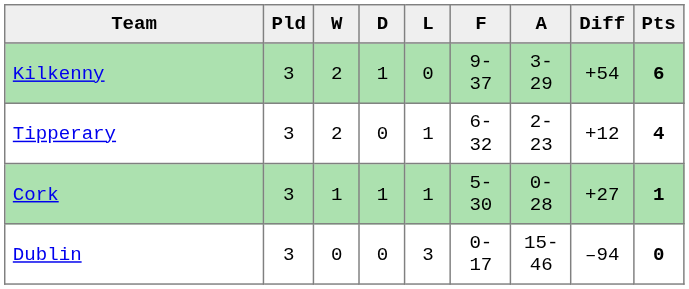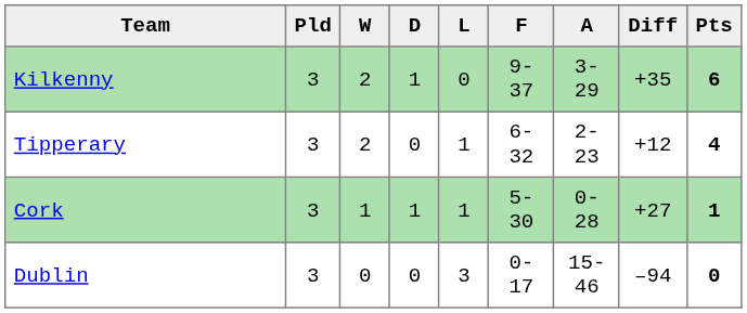Kilkenny | Diff: +54 -> +35
